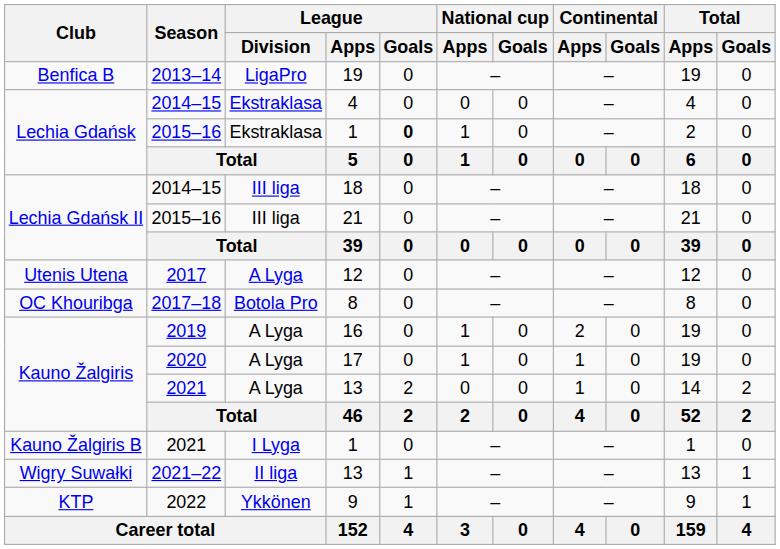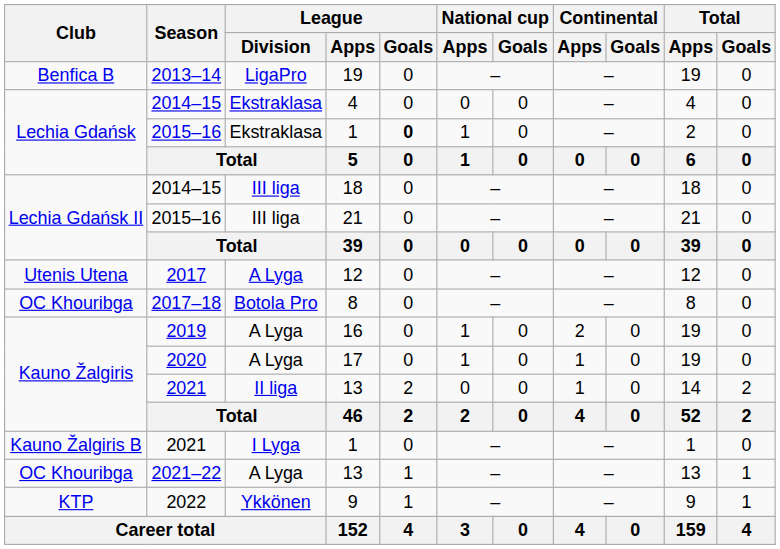2021 / 13 | League / Division: A Lyga -> II liga
2021–22 / 13 | Club: Wigry Suwałki -> OC Khouribga
2021–22 / 13 | League / Division: II liga -> A Lyga
